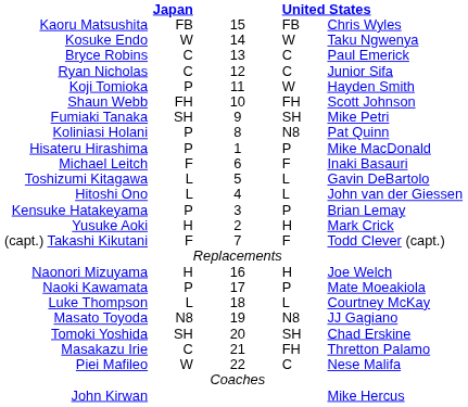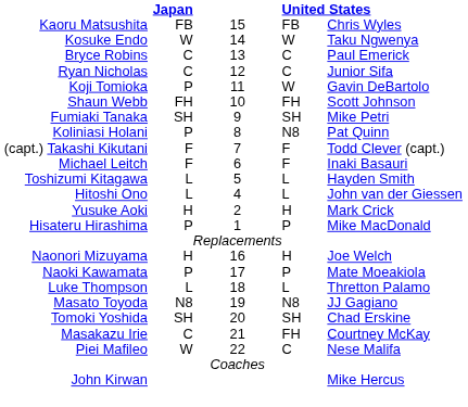Koji Tomioka | column 5: Hayden Smith -> Gavin DeBartolo
rows swapped: (capt.) Takashi Kikutani <-> Hisateru Hirashima
Toshizumi Kitagawa | column 5: Gavin DeBartolo -> Hayden Smith
- row: Kensuke Hatakeyama | P | 3 | P | Brian Lemay
Luke Thompson | column 5: Courtney McKay -> Thretton Palamo
Masakazu Irie | column 5: Thretton Palamo -> Courtney McKay
